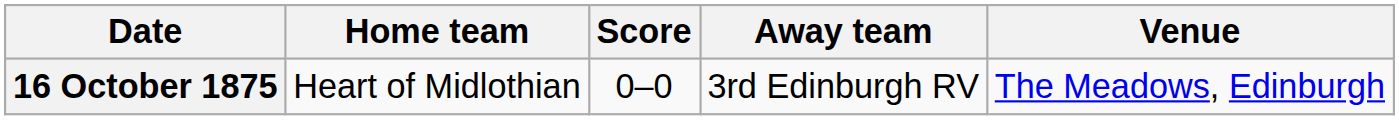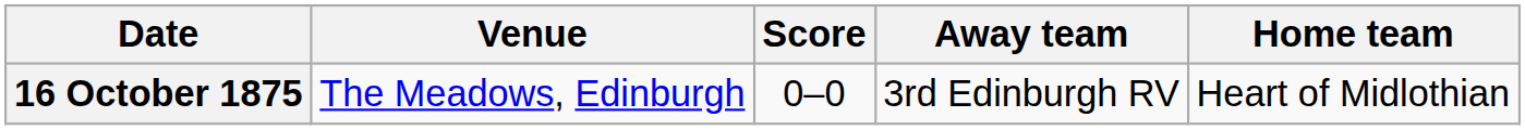columns swapped: Home team <-> Venue
